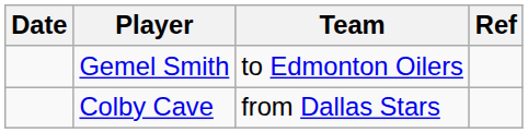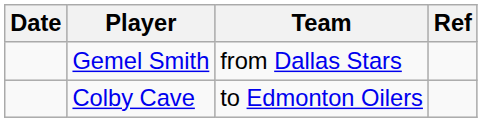Gemel Smith | Team: to Edmonton Oilers -> from Dallas Stars
Colby Cave | Team: from Dallas Stars -> to Edmonton Oilers
